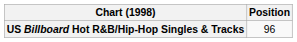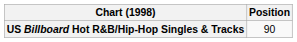US Billboard Hot R&B/Hip-Hop Singles & Tracks | Position: 96 -> 90
